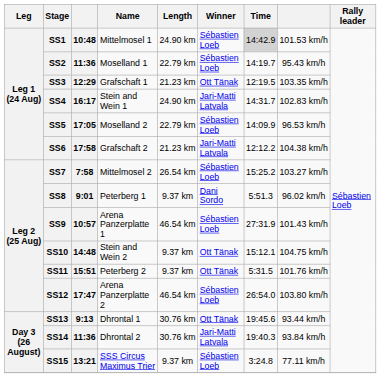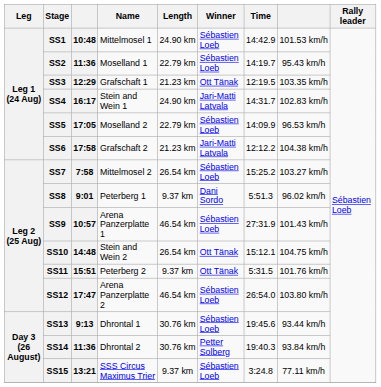SS1 | Time: lightgrey background -> no background
SS10 | Length: 9.37 km -> 26.54 km
SS13 | Winner: Ott Tänak -> Sébastien Loeb
SS14 | Winner: Jari-Matti Latvala -> Petter Solberg
